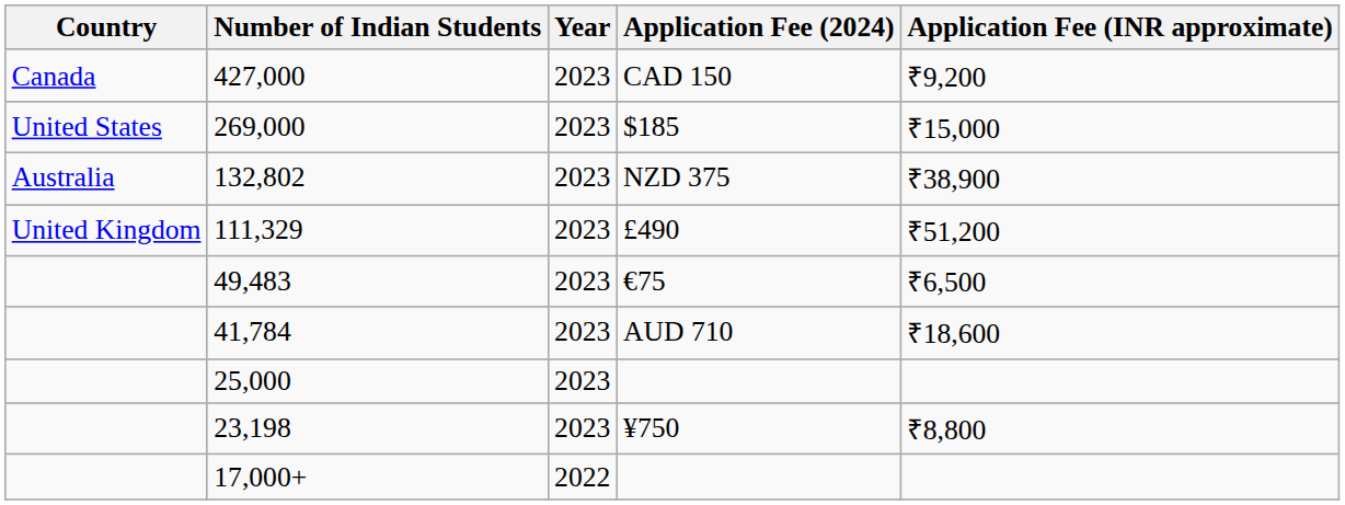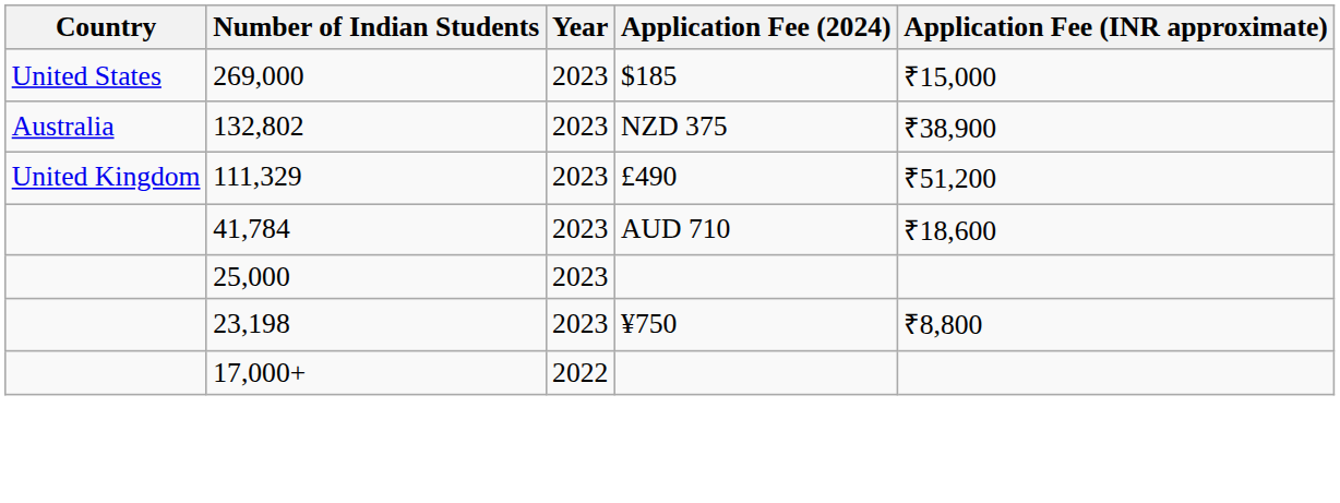- row: Canada | 427,000 | 2023 | CAD 150 | ₹9,200
- row: 49,483 | 2023 | €75 | ₹6,500
